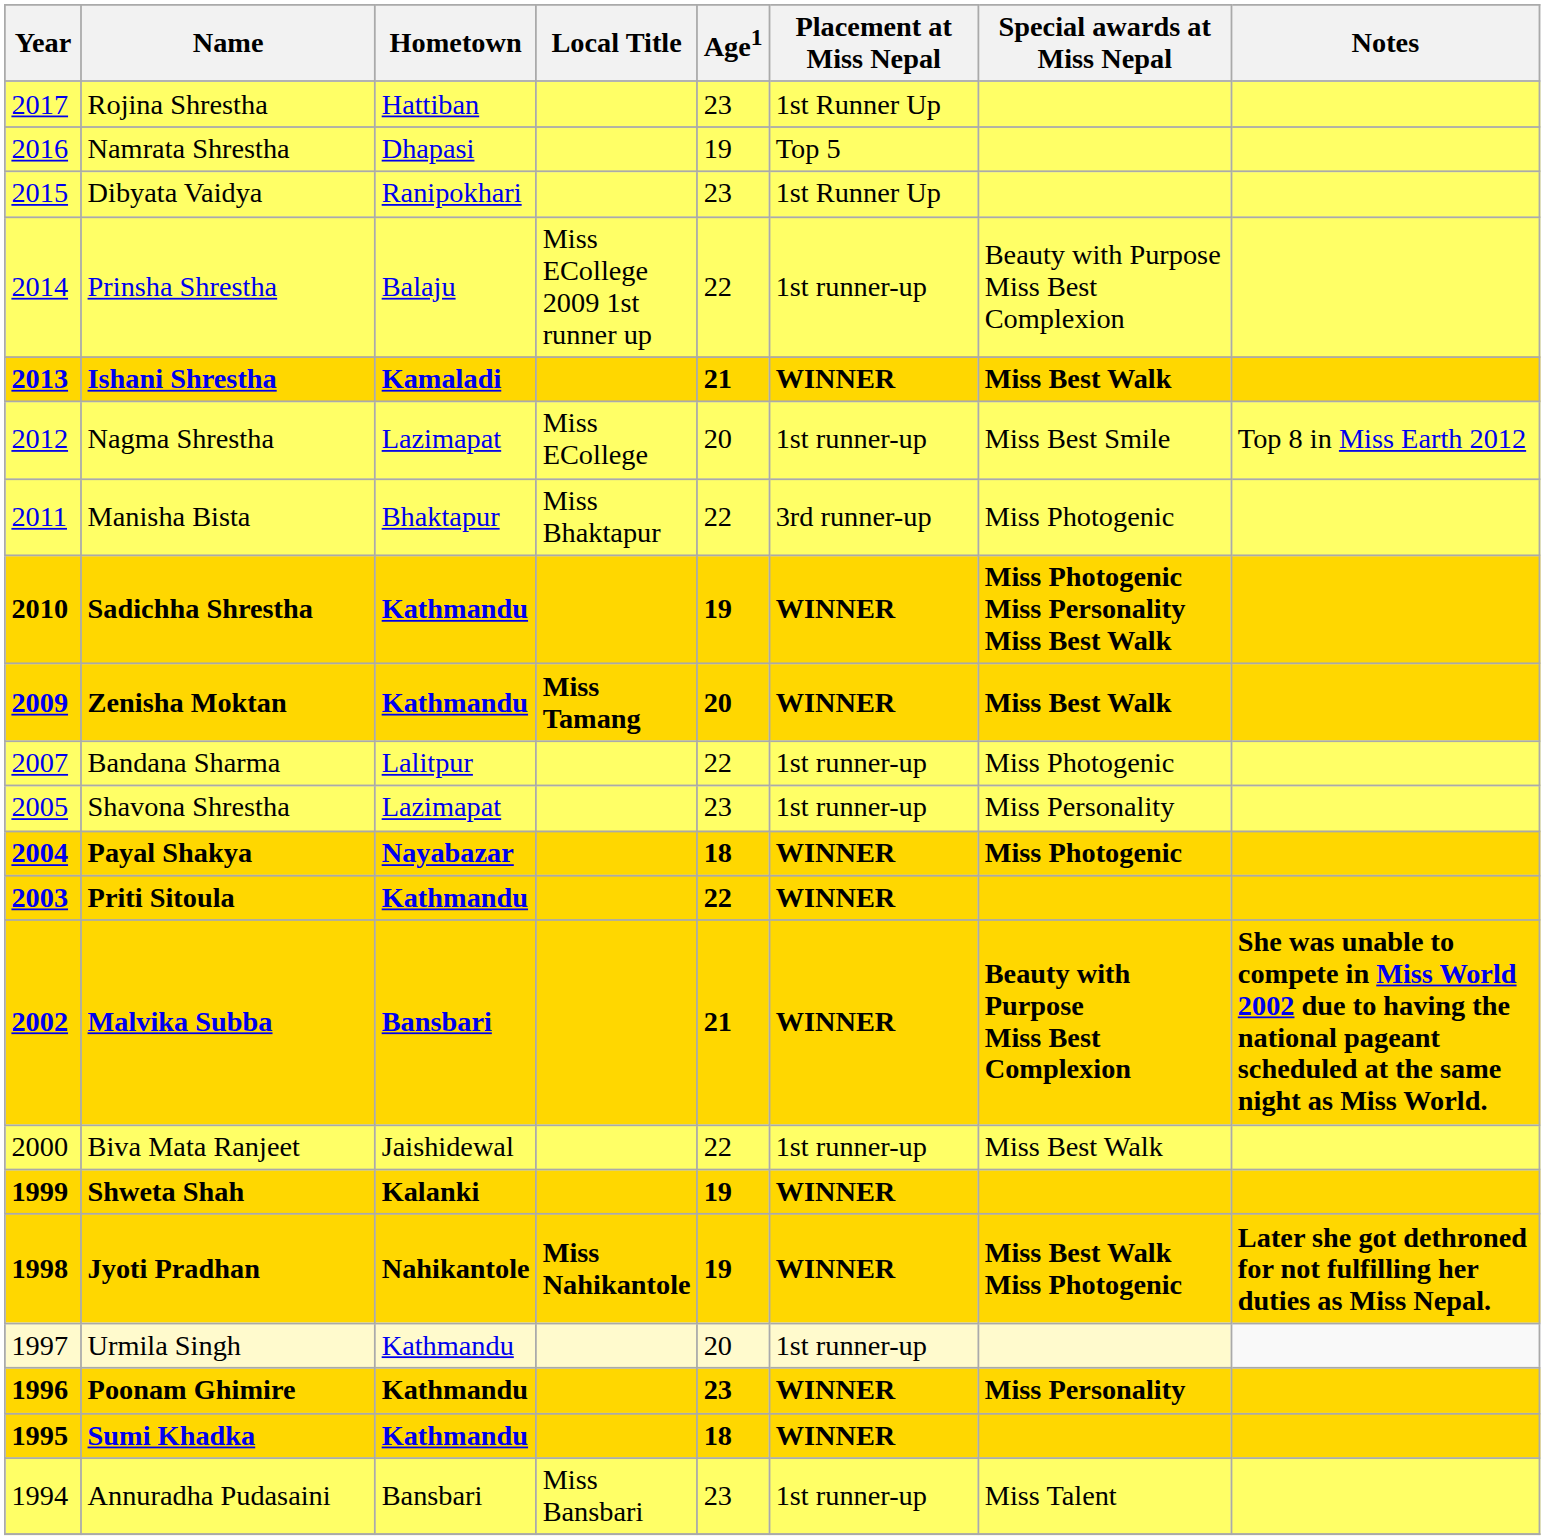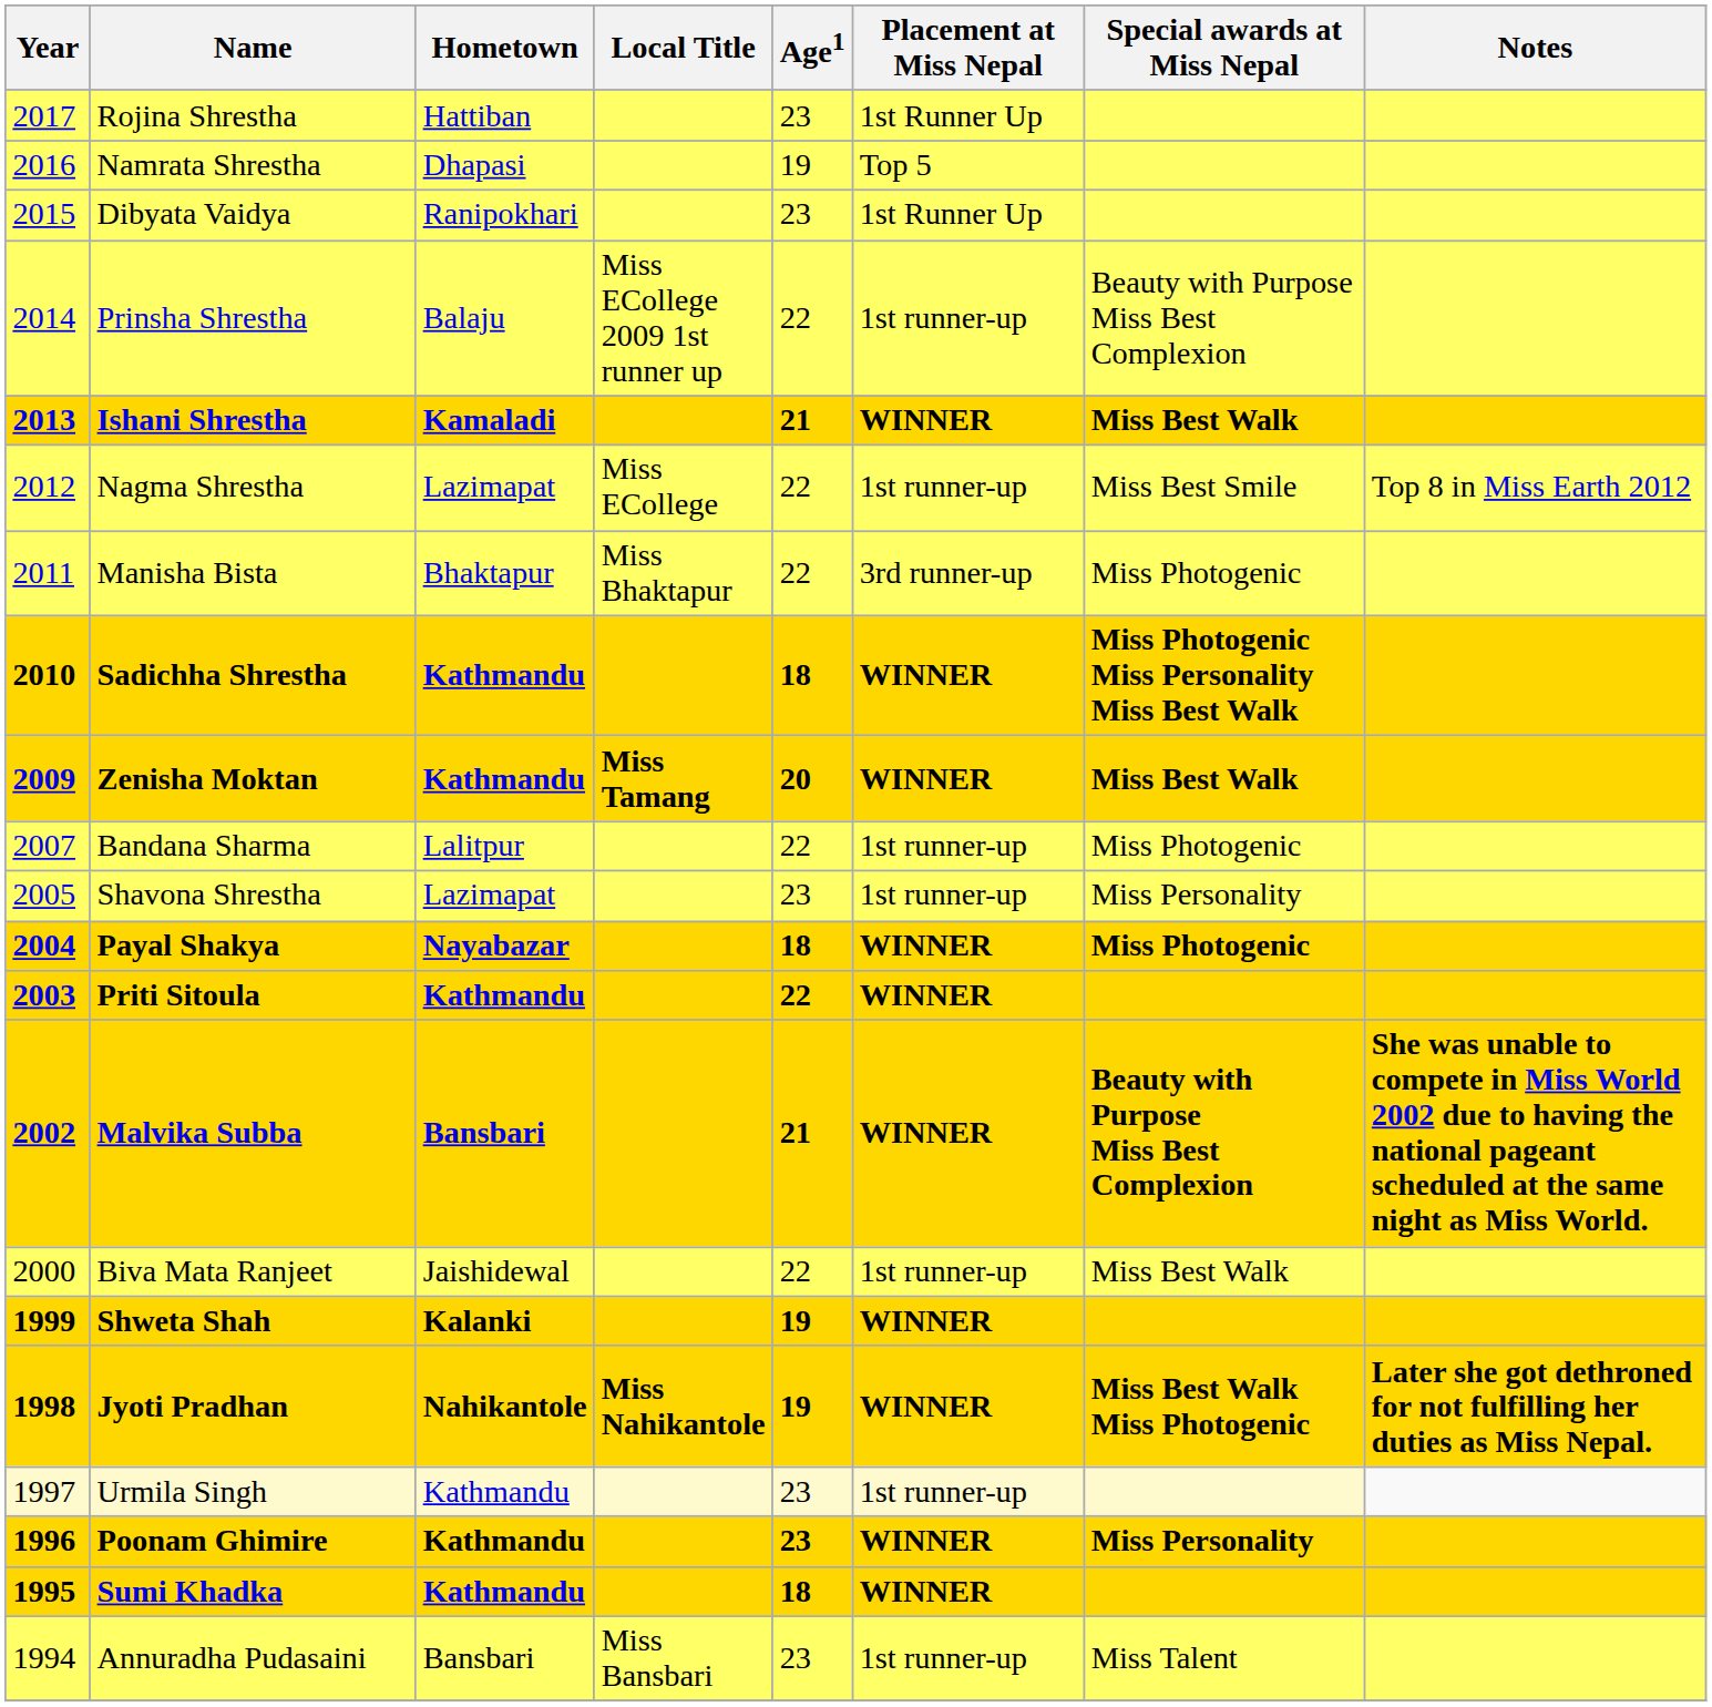Nagma Shrestha | Age1: 20 -> 22
Sadichha Shrestha | Age1: 19 -> 18
Urmila Singh | Age1: 20 -> 23
